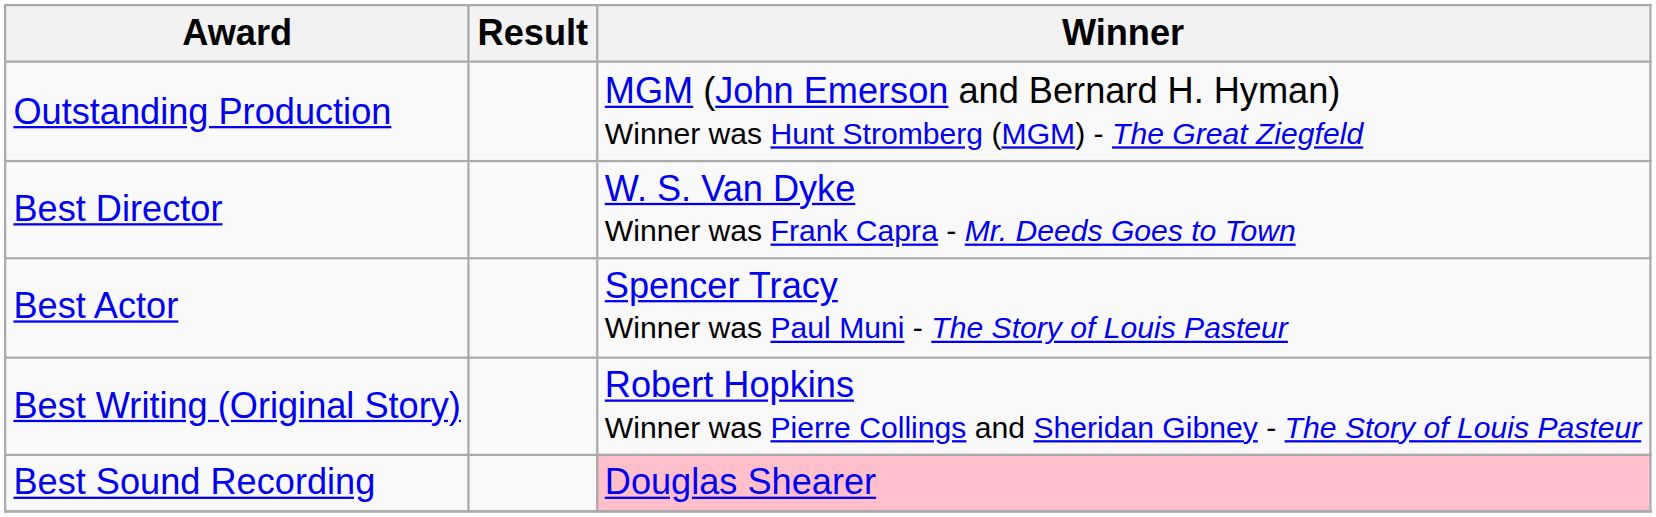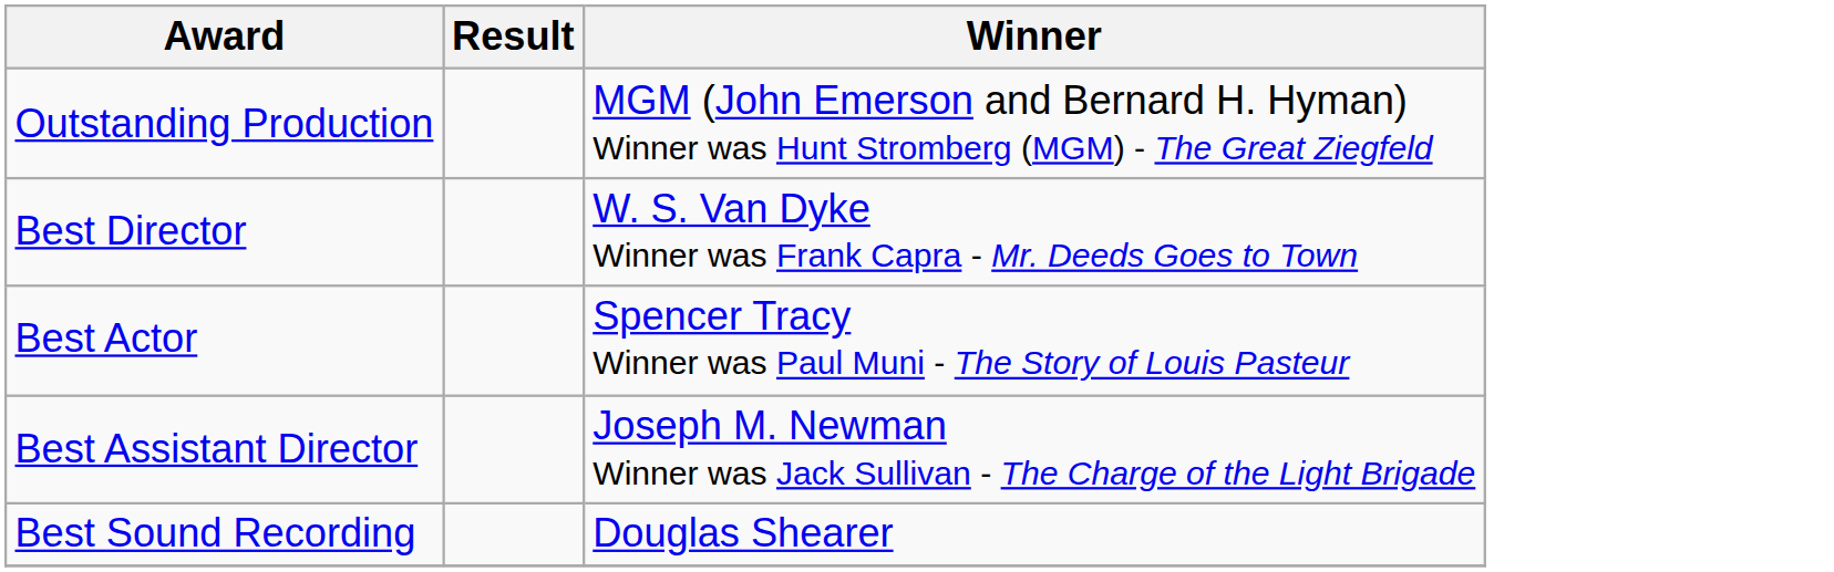- row: Best Writing (Original Story) | Robert Hopkins Winner was Pierre Collings and Sheridan Gibney - The Story of Louis Pasteur
+ row: Best Assistant Director | Joseph M. Newman Winner was Jack Sullivan - The Charge of the Light Brigade
Best Sound Recording | Winner: pink background -> no background
